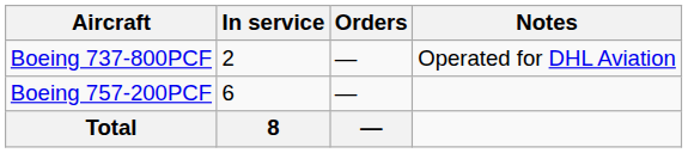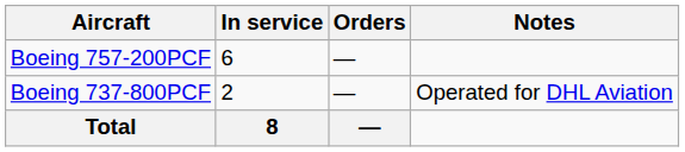rows swapped: Boeing 737-800PCF <-> Boeing 757-200PCF
